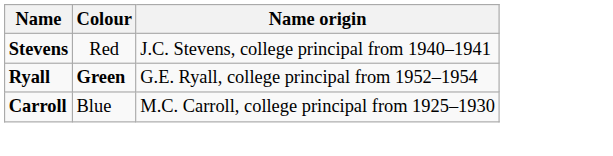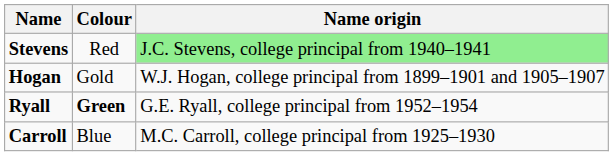Stevens | Name origin: no background -> lightgreen background
+ row: Hogan | Gold | W.J. Hogan, college principal from 1899–1901 and 1905–1907
